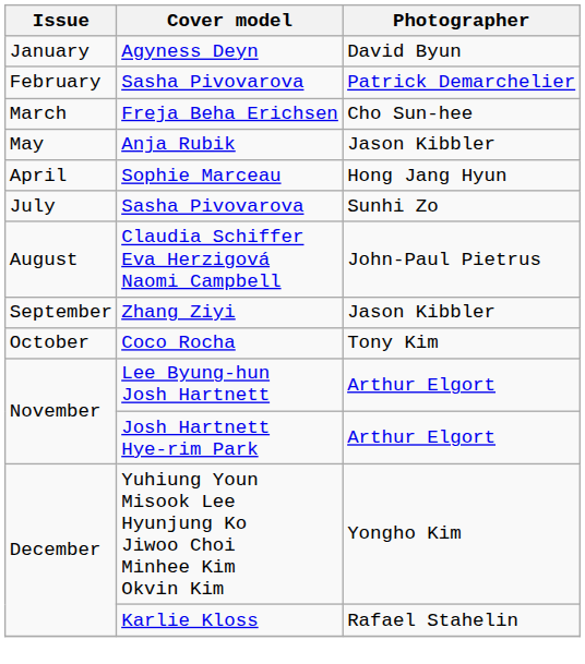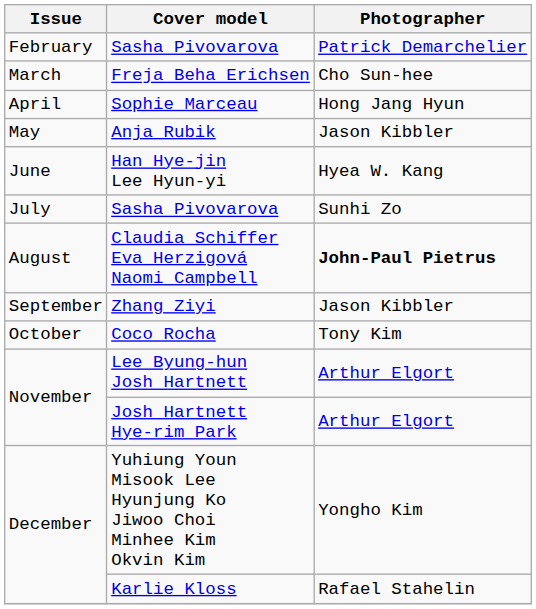- row: January | Agyness Deyn | David Byun
rows swapped: Sophie Marceau <-> Anja Rubik
+ row: June | Han Hye-jin Lee Hyun-yi | Hyea W. Kang
Claudia Schiffer Eva Herzigová Naomi Campbell | Photographer: normal -> bold
